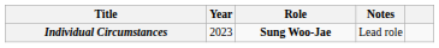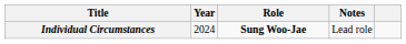Individual Circumstances | Year: 2023 -> 2024
